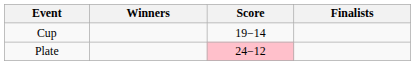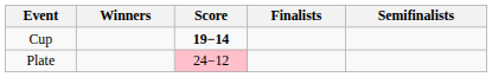+ column: Semifinalists
Cup | Score: normal -> bold
